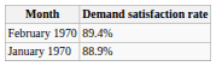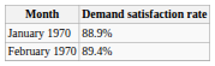rows swapped: January 1970 <-> February 1970
